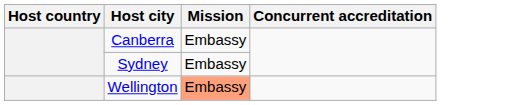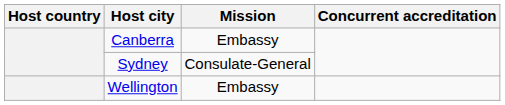Sydney | Mission: Embassy -> Consulate-General
Wellington | Mission: lightsalmon background -> no background
